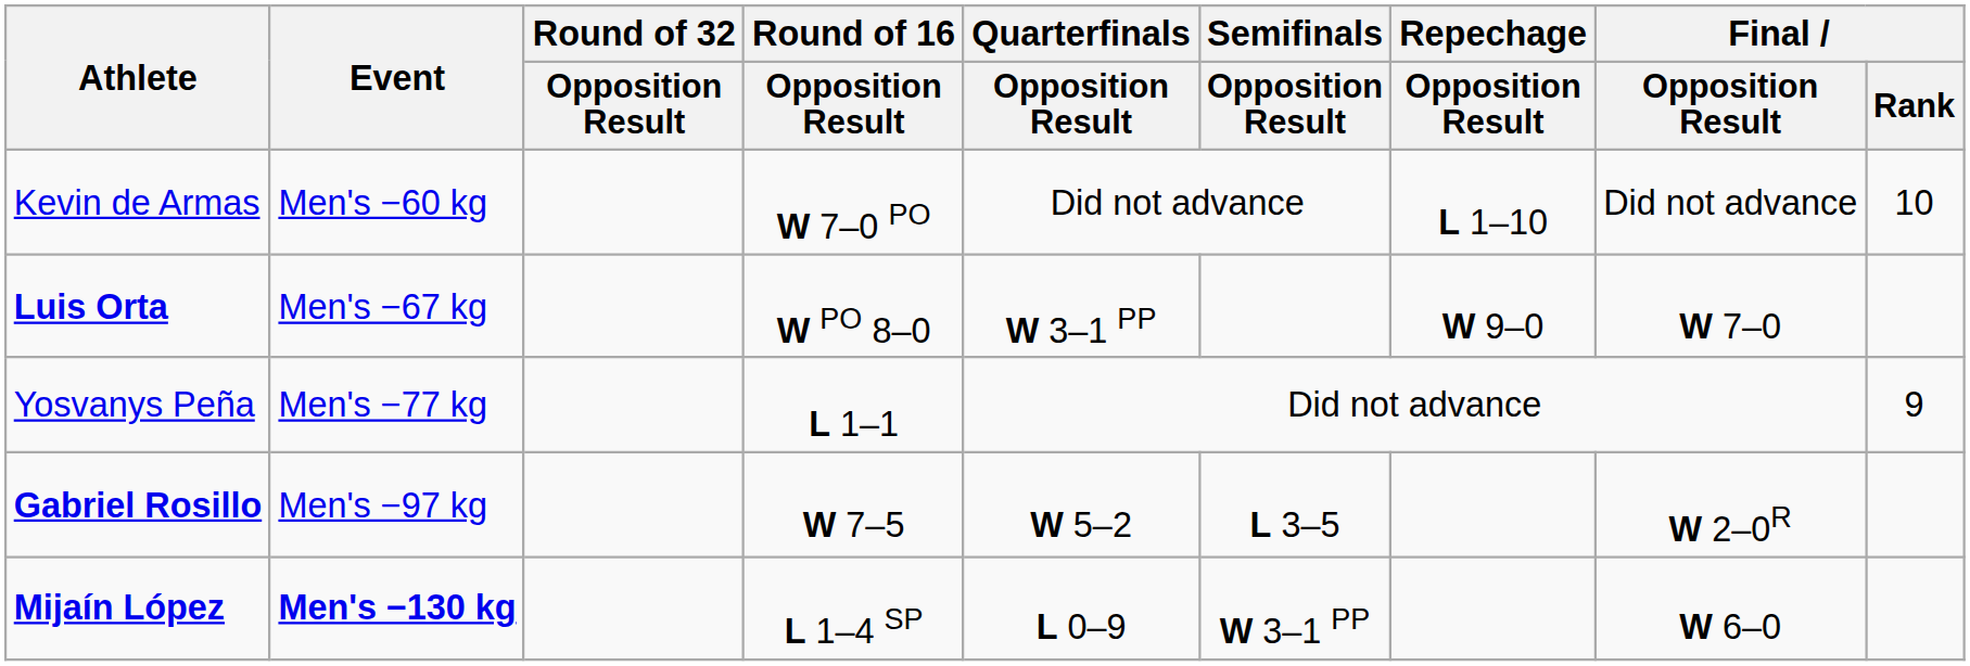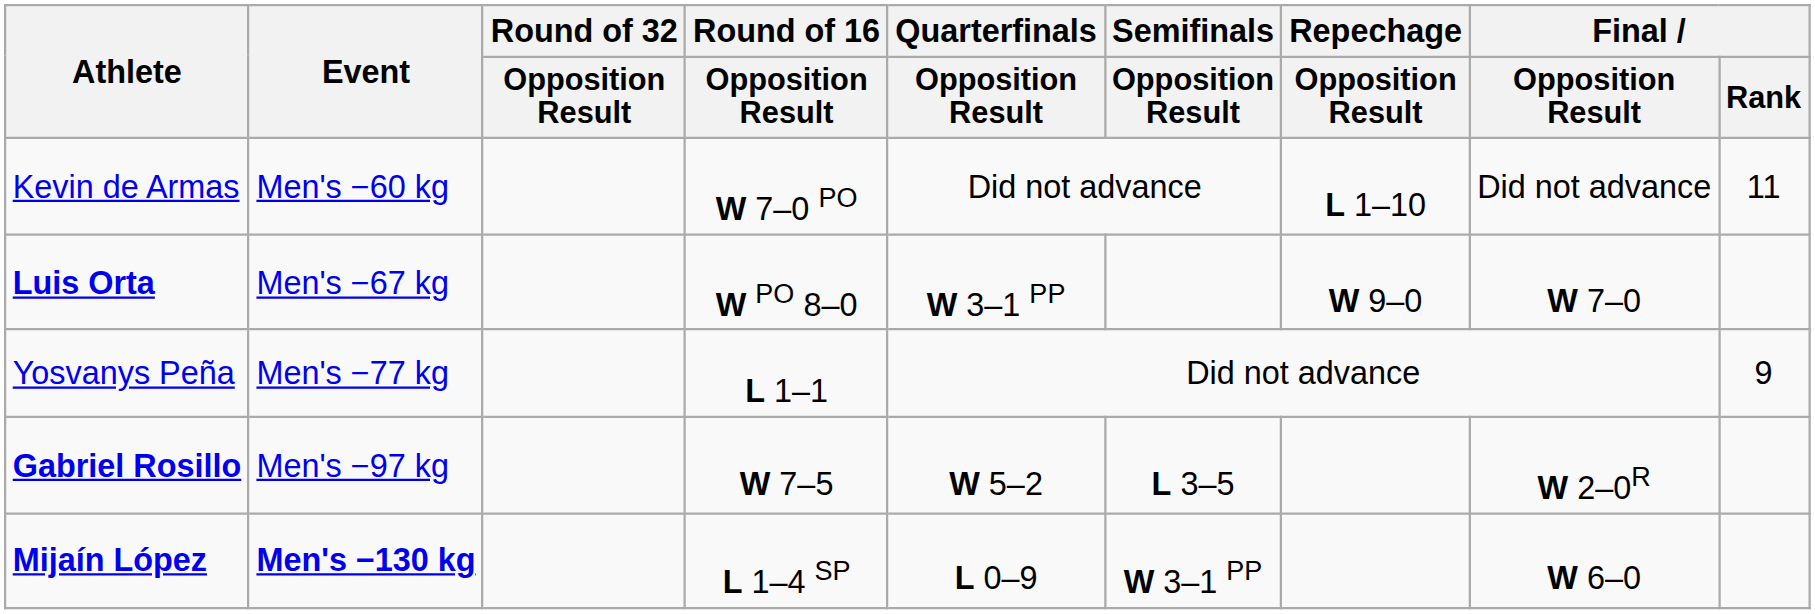Kevin de Armas | Final / Rank: 10 -> 11
